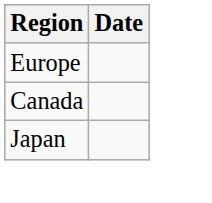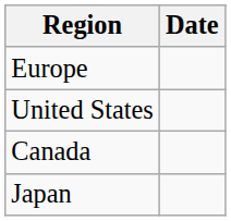+ row: United States
